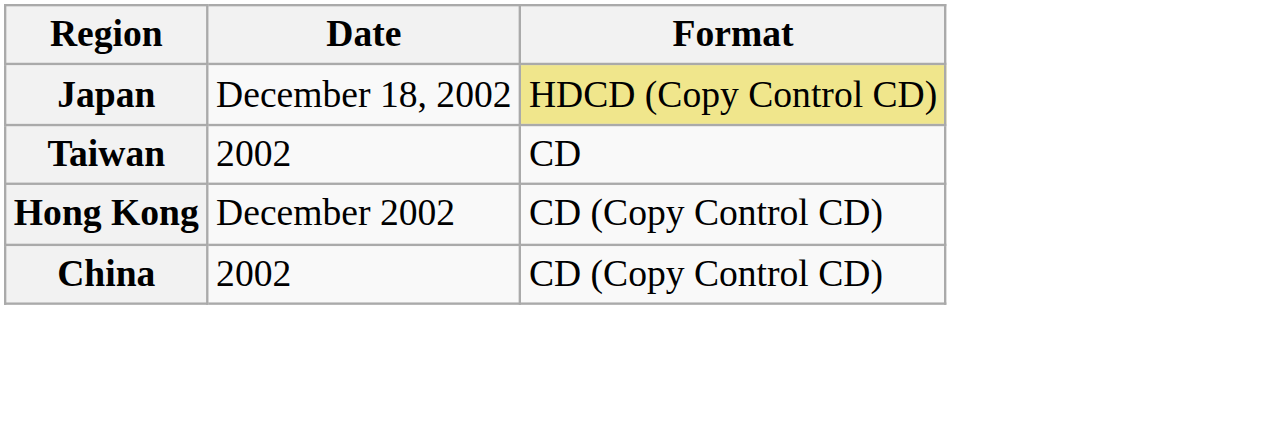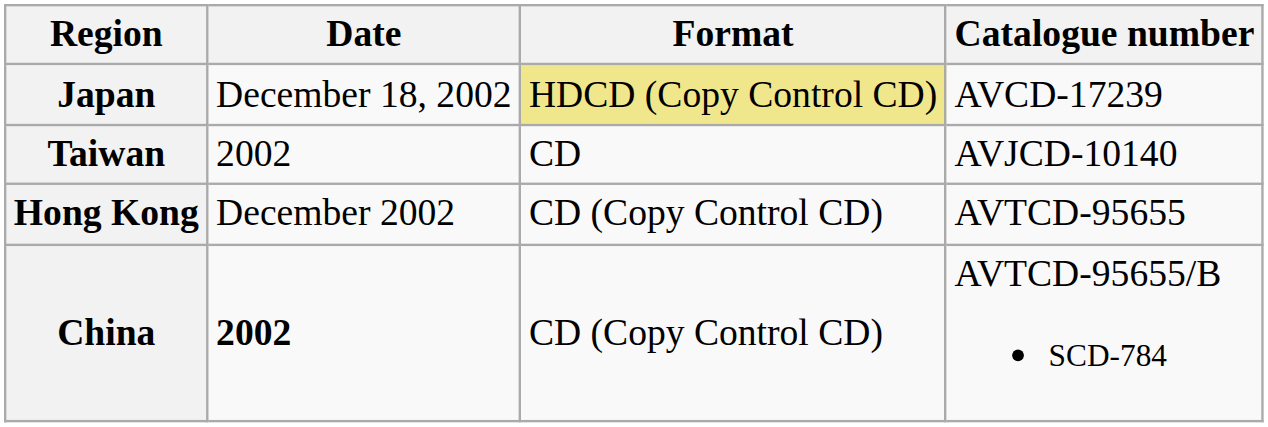+ column: Catalogue number | AVCD-17239 | AVJCD-10140 | AVTCD-95655 | AVTCD-95655/B SCD-784
China | Date: normal -> bold
